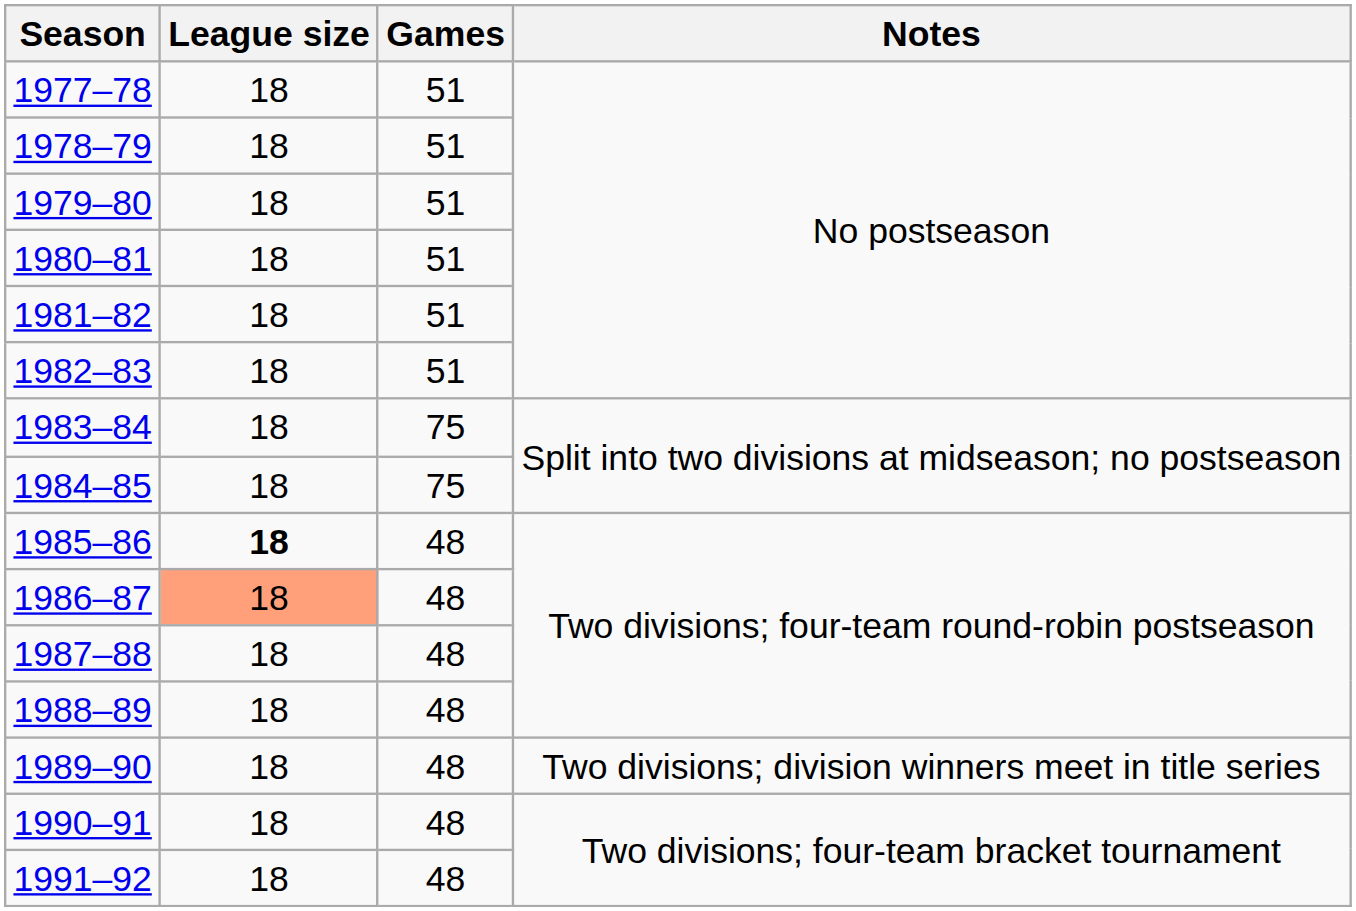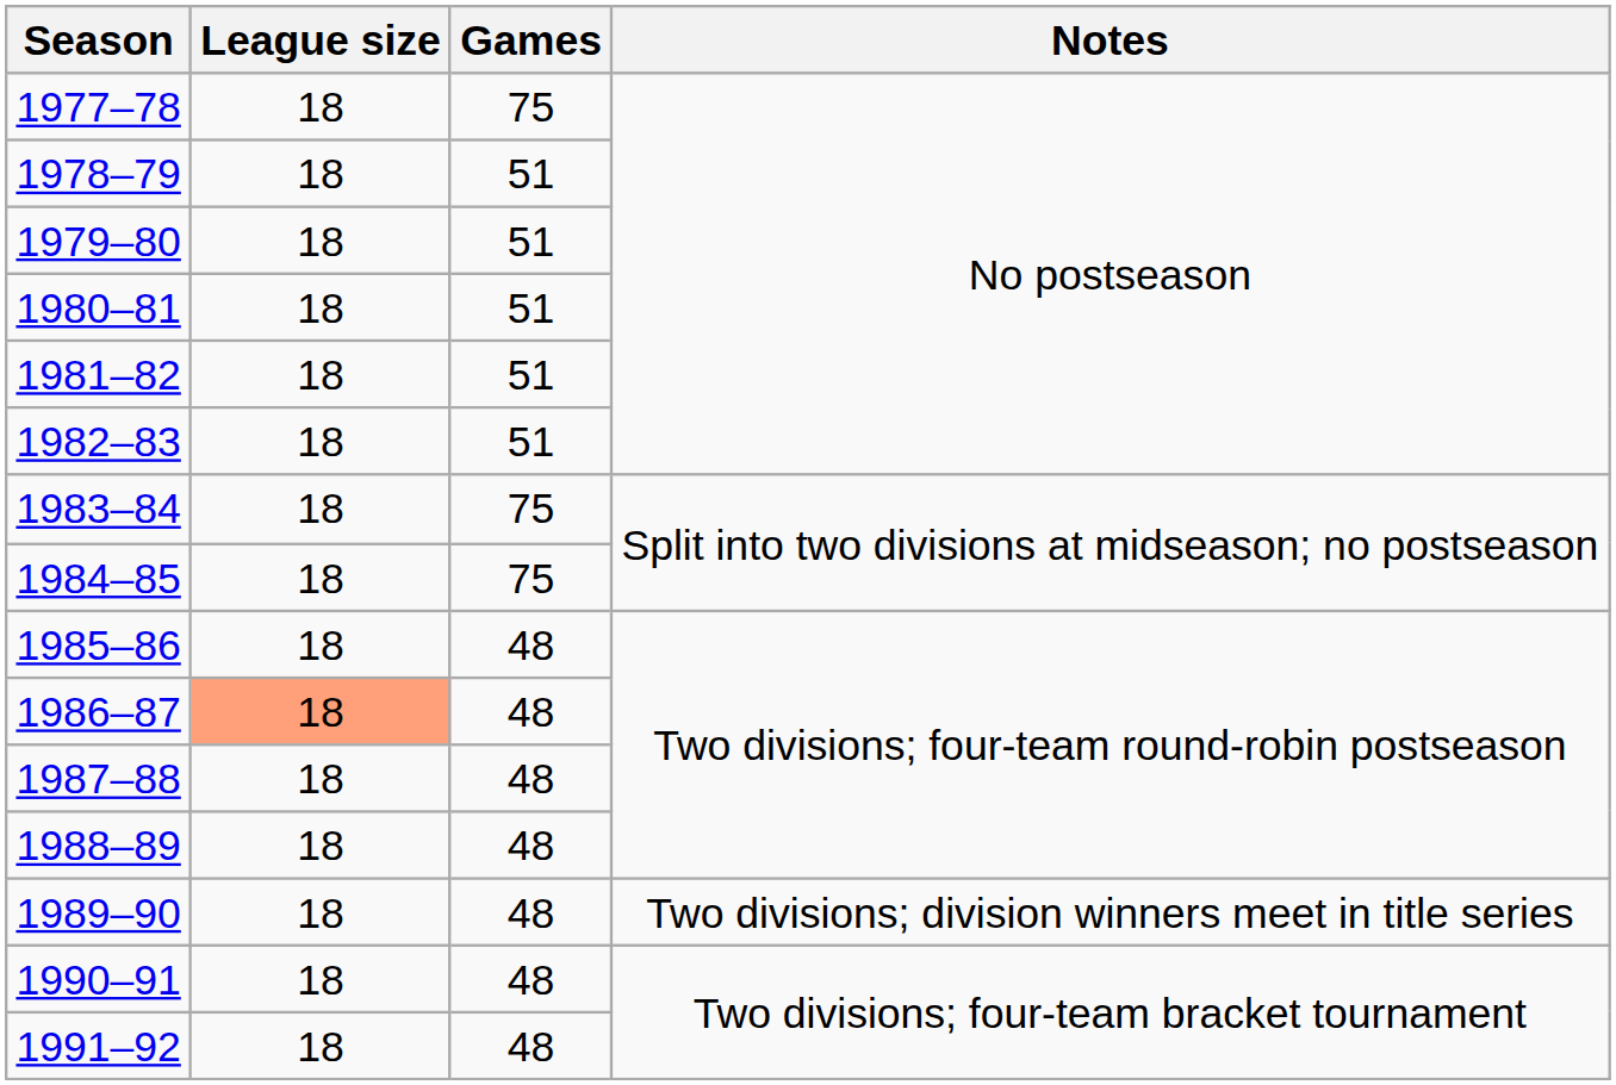1977–78 | Games: 51 -> 75
1985–86 | League size: bold -> normal
